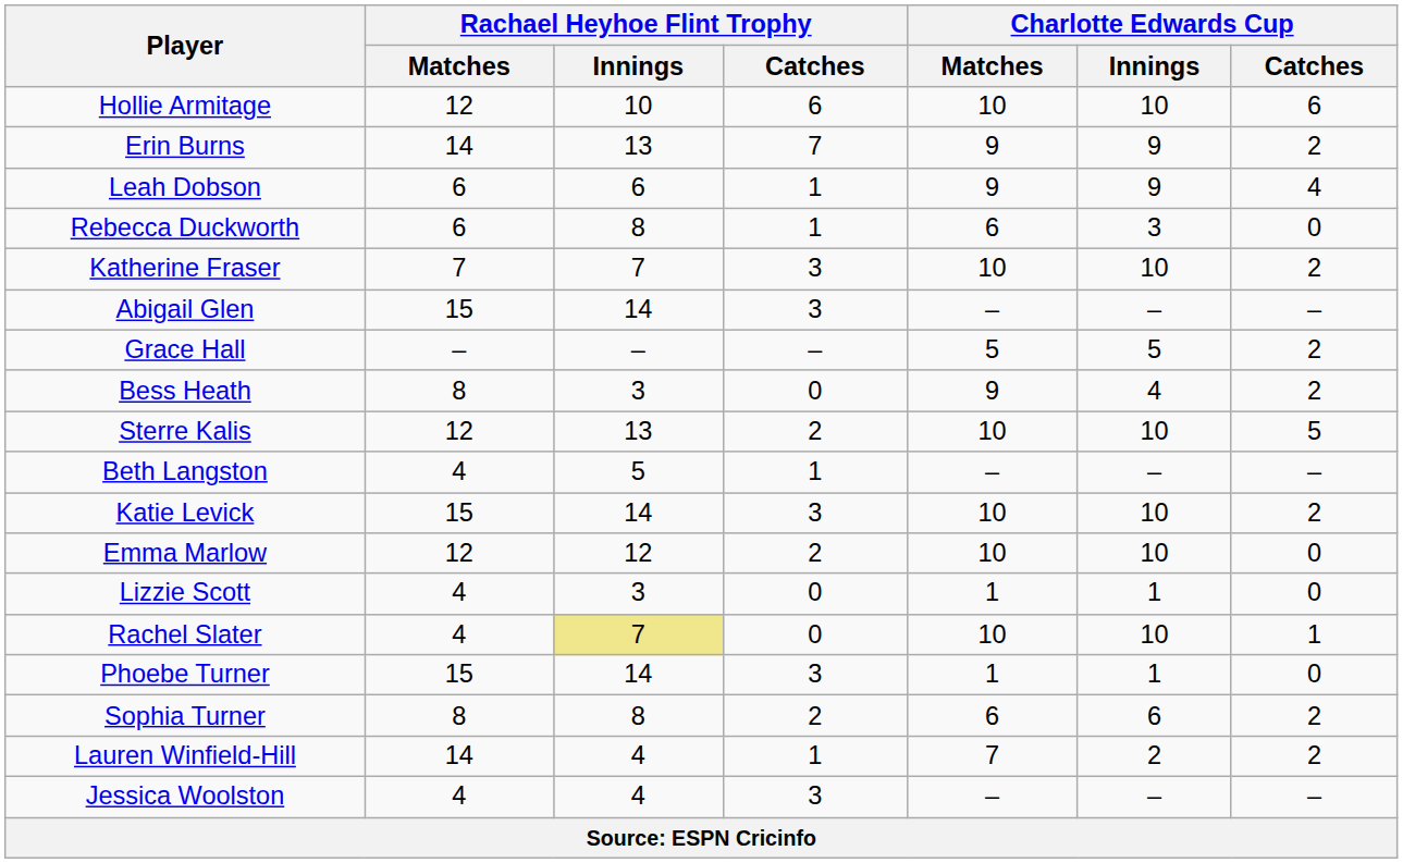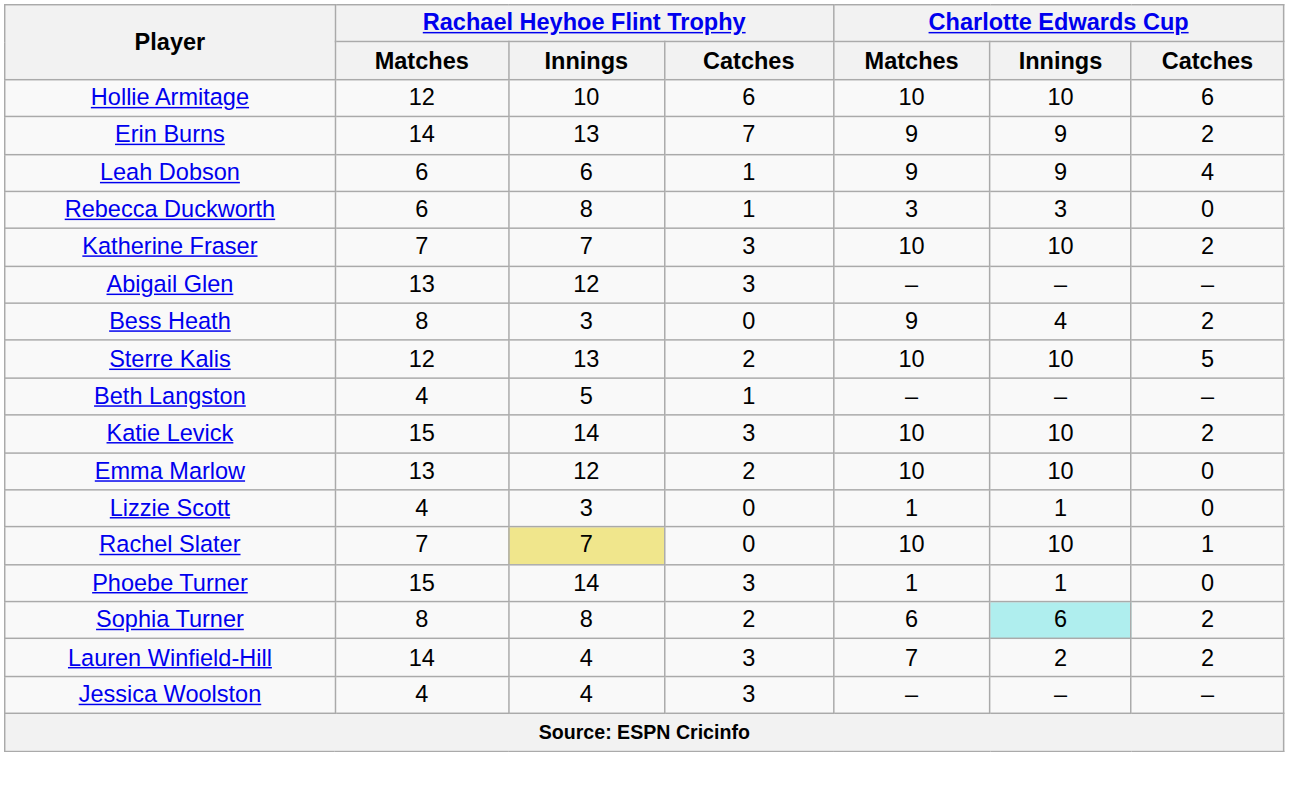Rebecca Duckworth | Charlotte Edwards Cup / Matches: 6 -> 3
Abigail Glen | Rachael Heyhoe Flint Trophy / Matches: 15 -> 13
Abigail Glen | Rachael Heyhoe Flint Trophy / Innings: 14 -> 12
- row: Grace Hall | – | – | – | 5 | 5 | 2
Emma Marlow | Rachael Heyhoe Flint Trophy / Matches: 12 -> 13
Rachel Slater | Rachael Heyhoe Flint Trophy / Matches: 4 -> 7
Sophia Turner | Charlotte Edwards Cup / Innings: no background -> paleturquoise background
Lauren Winfield-Hill | Rachael Heyhoe Flint Trophy / Catches: 1 -> 3
